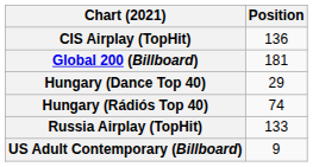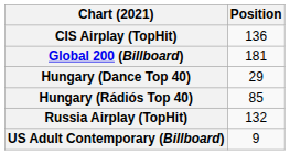Hungary (Rádiós Top 40) | Position: 74 -> 85
Russia Airplay (TopHit) | Position: 133 -> 132
